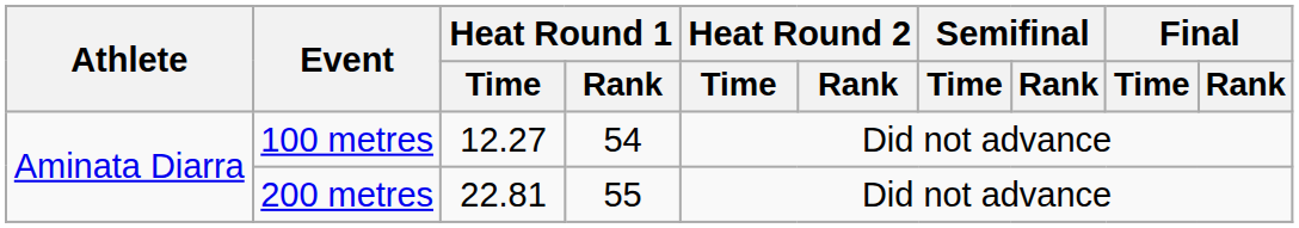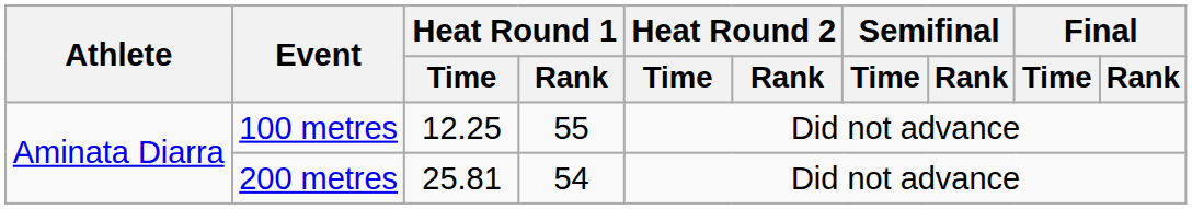100 metres | Heat Round 1 / Time: 12.27 -> 12.25
100 metres | Heat Round 1 / Rank: 54 -> 55
200 metres | Heat Round 1 / Time: 22.81 -> 25.81
200 metres | Heat Round 1 / Rank: 55 -> 54
